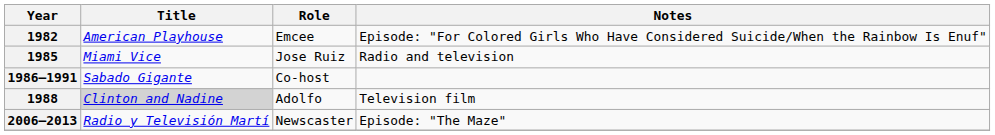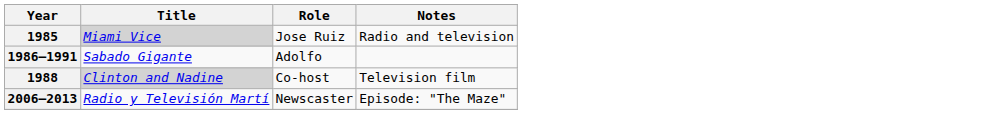- row: 1982 | American Playhouse | Emcee | Episode: "For Colored Girls Who Have Considered Suicide/When the Rainbow Is Enuf"
1985 | Title: no background -> lightgrey background
1986–1991 | Role: Co-host -> Adolfo
1988 | Role: Adolfo -> Co-host
